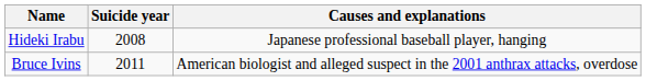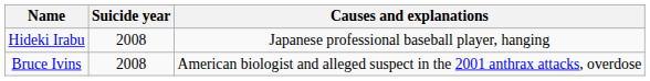Bruce Ivins | Suicide year: 2011 -> 2008
